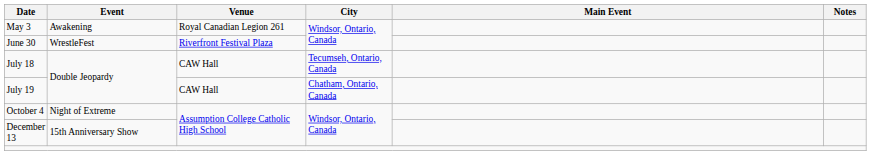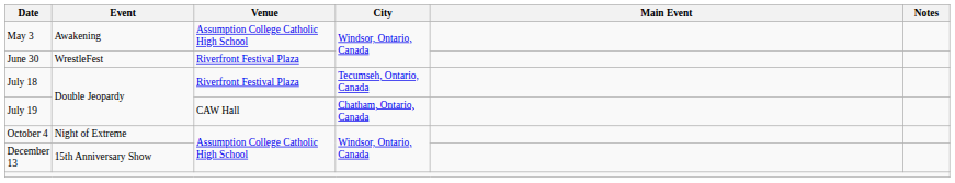May 3 | Venue: Royal Canadian Legion 261 -> Assumption College Catholic High School
July 18 | Venue: CAW Hall -> Riverfront Festival Plaza
